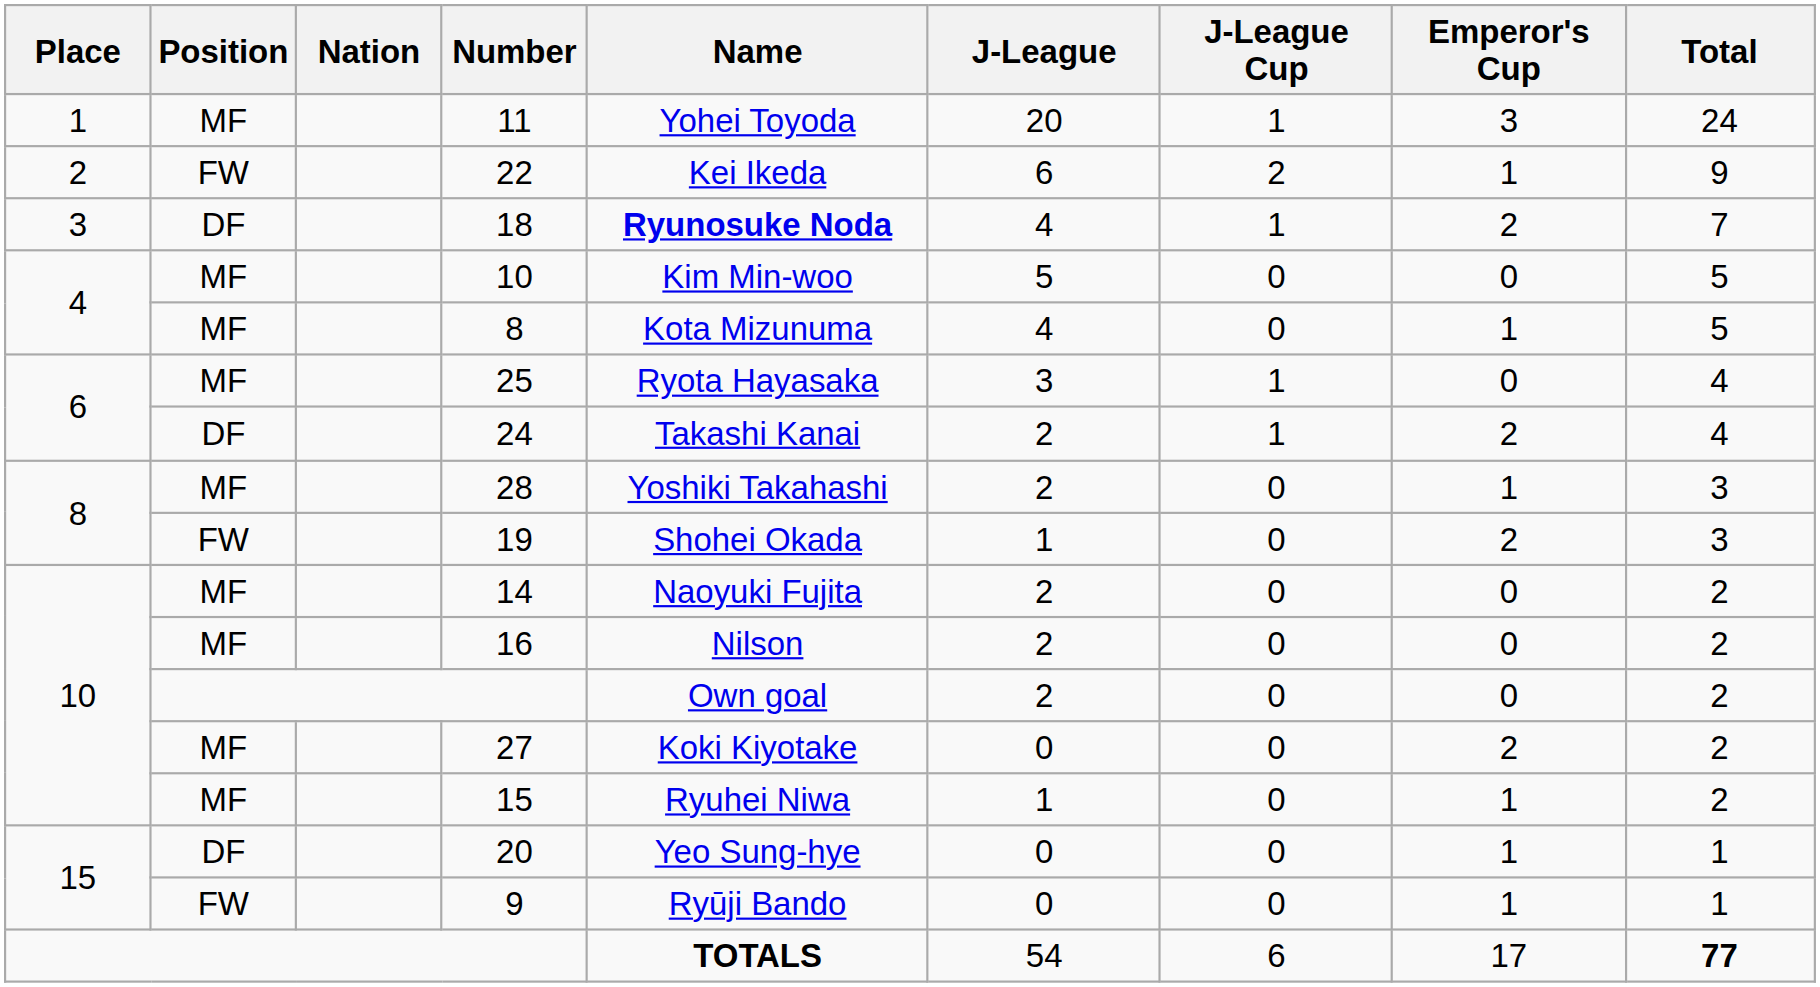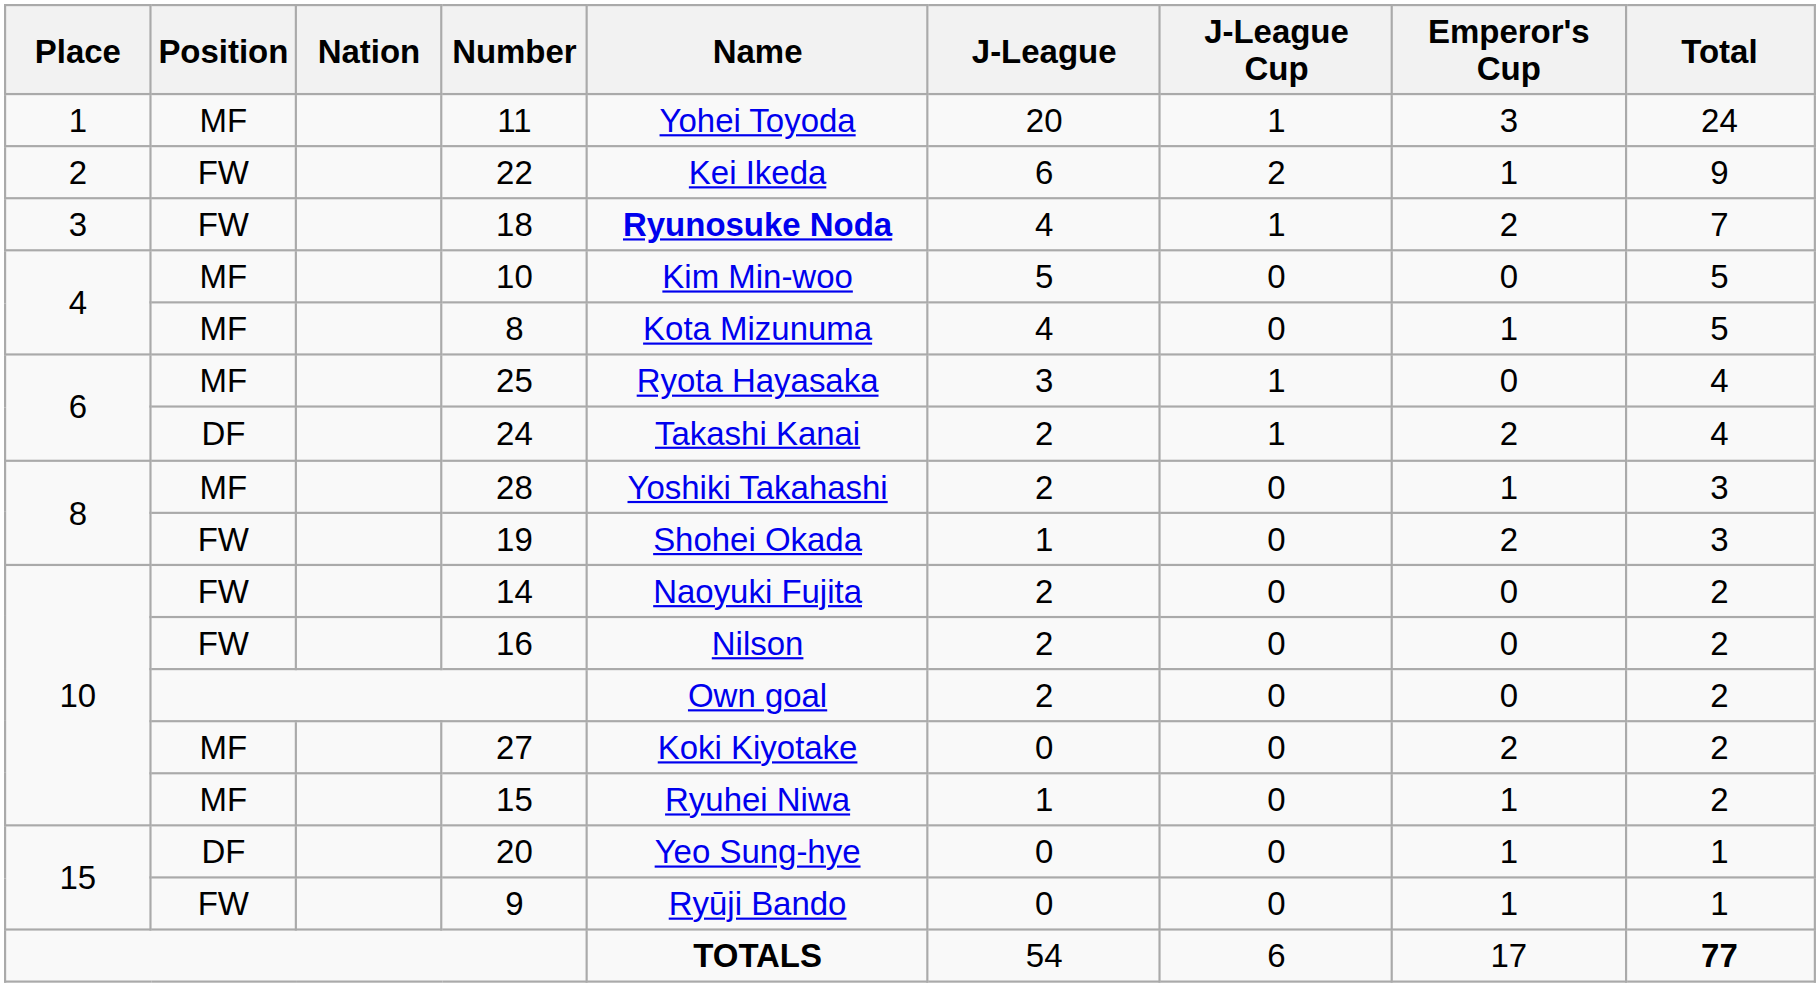18 | Position: DF -> FW
14 | Position: MF -> FW
16 | Position: MF -> FW
